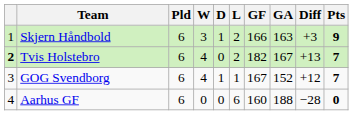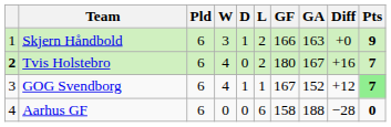Skjern Håndbold | Diff: +3 -> +0
Tvis Holstebro | GF: 182 -> 180
Tvis Holstebro | Diff: +13 -> +16
GOG Svendborg | Pts: no background -> lightgreen background
Aarhus GF | GF: 160 -> 158
